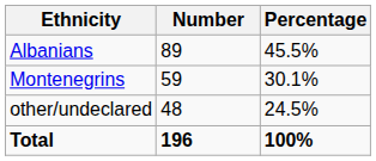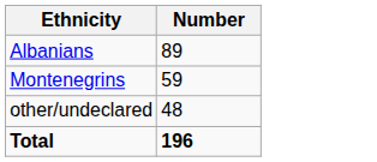- column: Percentage | 45.5% | 30.1% | 24.5% | 100%
